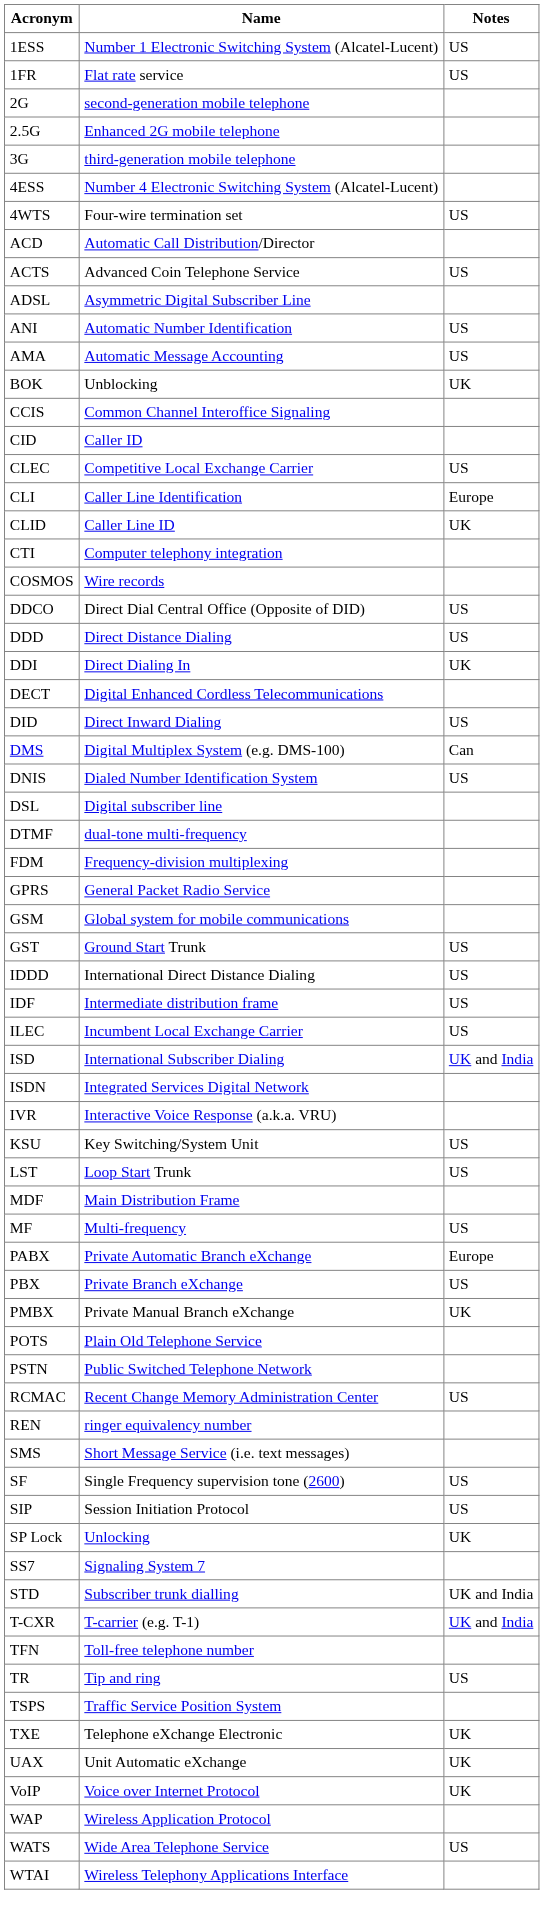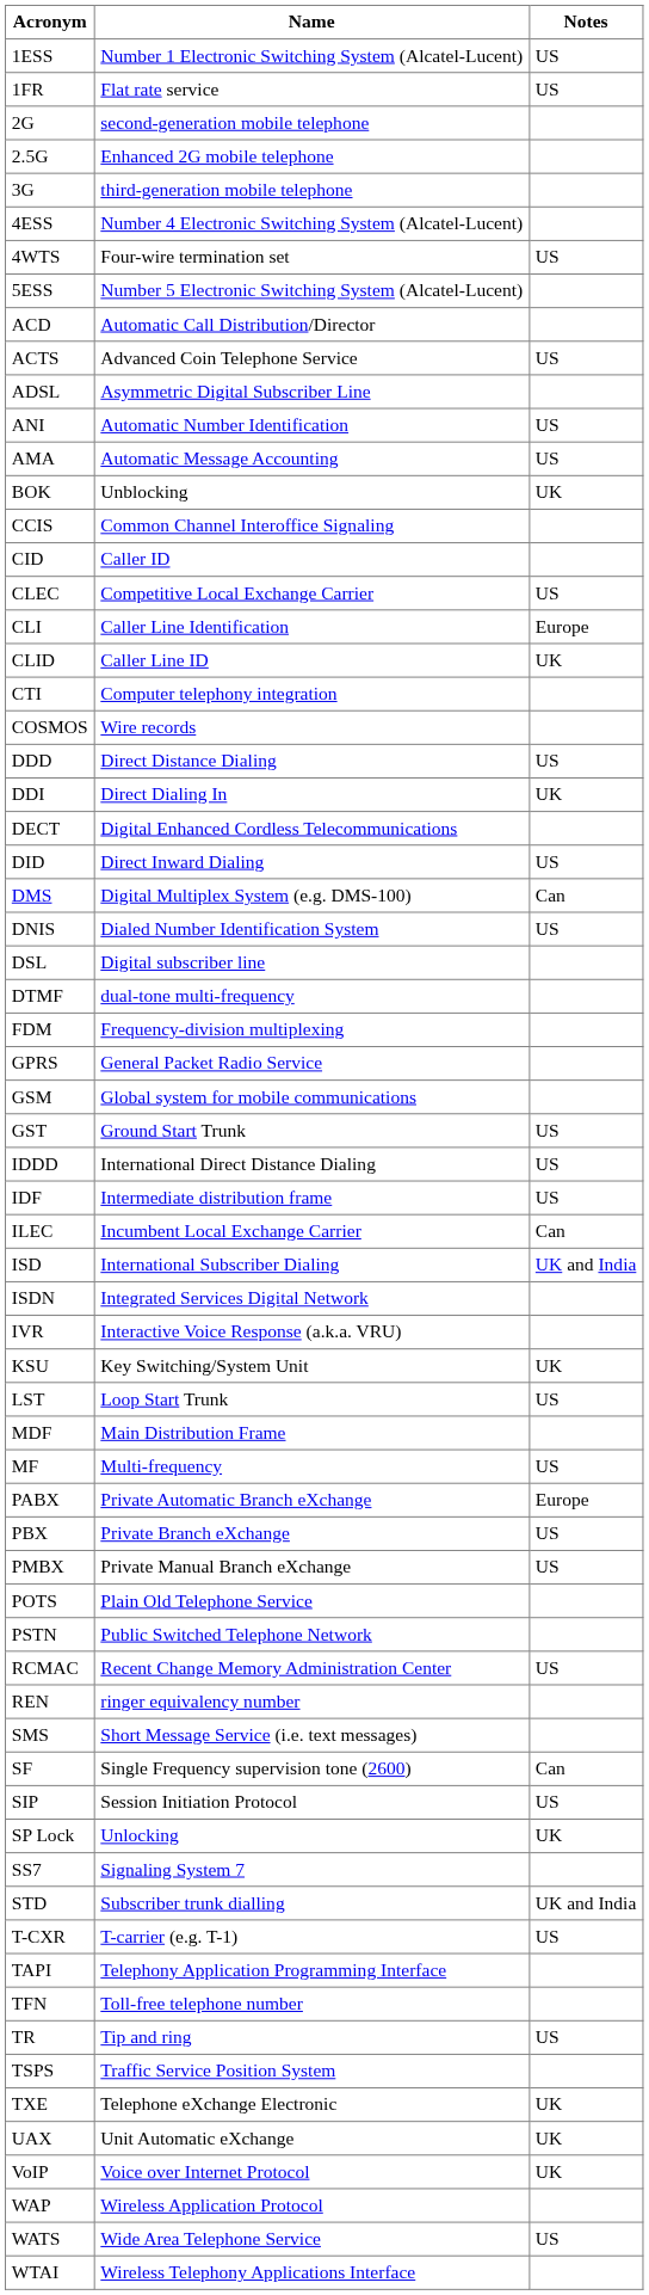+ row: 5ESS | Number 5 Electronic Switching System (Alcatel-Lucent)
- row: DDCO | Direct Dial Central Office (Opposite of DID) | US
ILEC | Notes: US -> Can
KSU | Notes: US -> UK
PMBX | Notes: UK -> US
SF | Notes: US -> Can
T-CXR | Notes: UK and India -> US
+ row: TAPI | Telephony Application Programming Interface
